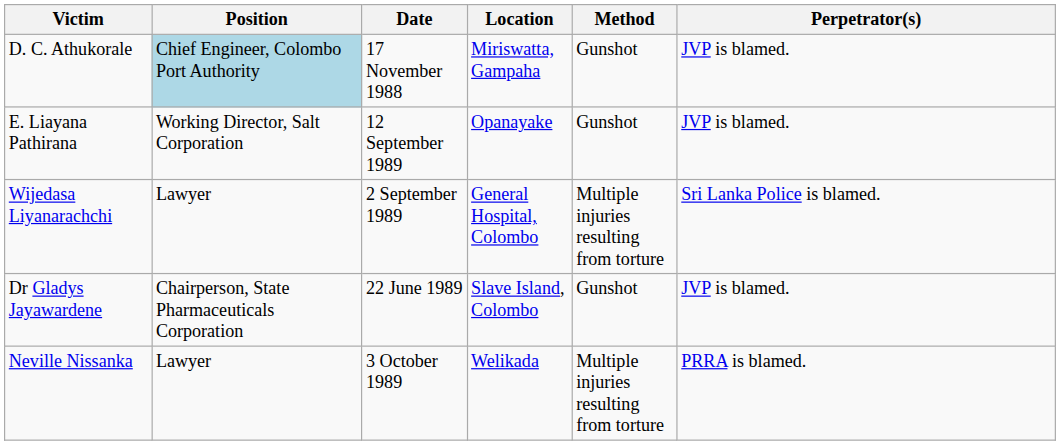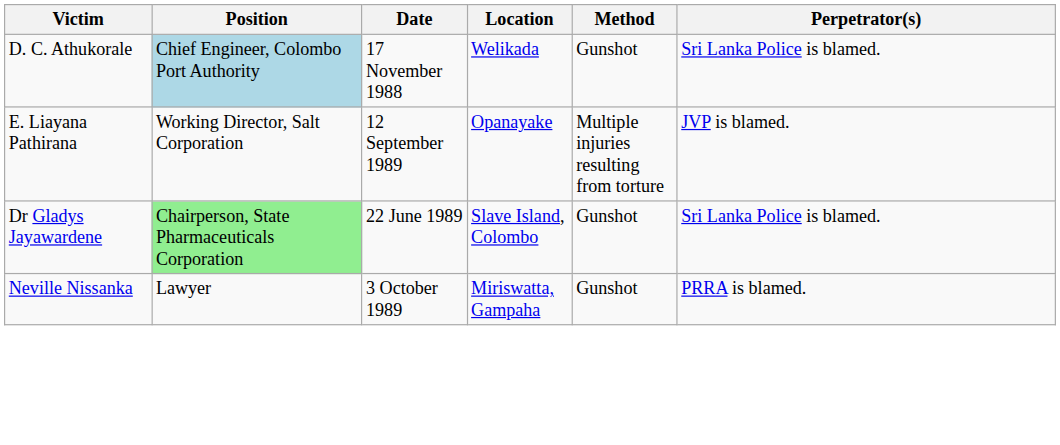D. C. Athukorale | Location: Miriswatta, Gampaha -> Welikada
D. C. Athukorale | Perpetrator(s): JVP is blamed. -> Sri Lanka Police is blamed.
E. Liayana Pathirana | Method: Gunshot -> Multiple injuries resulting from torture
- row: Wijedasa Liyanarachchi | Lawyer | 2 September 1989 | General Hospital, Colombo | Multiple injuries resulting from torture | Sri Lanka Police is blamed.
Dr Gladys Jayawardene | Position: no background -> lightgreen background
Dr Gladys Jayawardene | Perpetrator(s): JVP is blamed. -> Sri Lanka Police is blamed.
Neville Nissanka | Location: Welikada -> Miriswatta, Gampaha
Neville Nissanka | Method: Multiple injuries resulting from torture -> Gunshot
